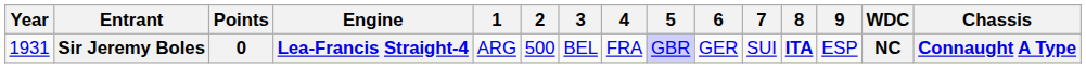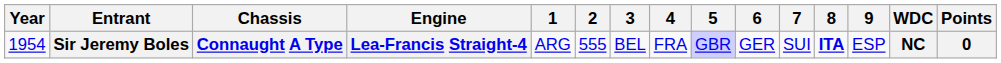columns swapped: Chassis <-> Points
Sir Jeremy Boles | Year: 1931 -> 1954
Sir Jeremy Boles | 2: 500 -> 555
